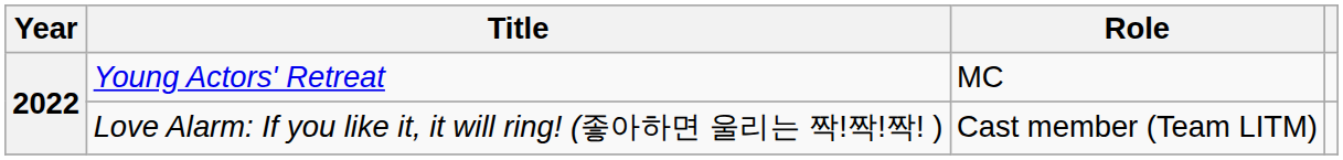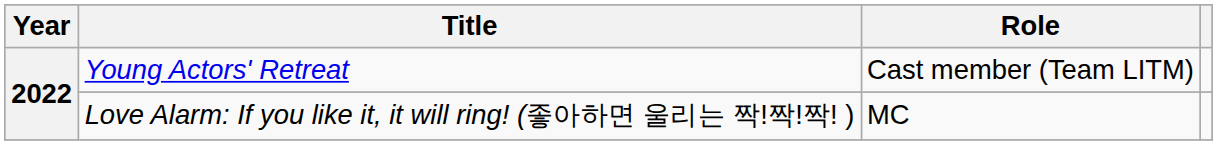Young Actors' Retreat | Role: MC -> Cast member (Team LITM)
Love Alarm: If you like it, it will ring! (좋아하면 울리는 짝!짝!짝! ) | Role: Cast member (Team LITM) -> MC
